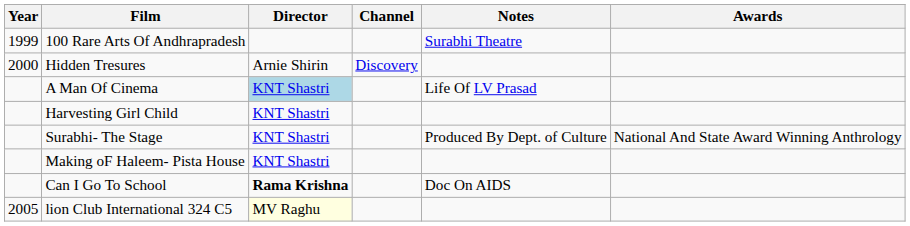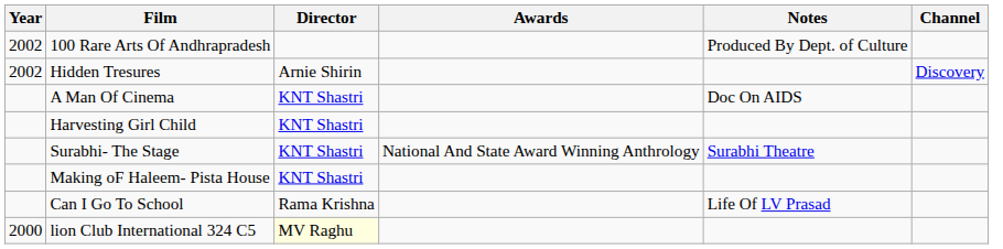columns swapped: Channel <-> Awards
100 Rare Arts Of Andhrapradesh | Year: 1999 -> 2002
100 Rare Arts Of Andhrapradesh | Notes: Surabhi Theatre -> Produced By Dept. of Culture
Hidden Tresures | Year: 2000 -> 2002
A Man Of Cinema | Director: lightblue background -> no background
A Man Of Cinema | Notes: Life Of LV Prasad -> Doc On AIDS
Surabhi- The Stage | Notes: Produced By Dept. of Culture -> Surabhi Theatre
Can I Go To School | Director: bold -> normal
Can I Go To School | Notes: Doc On AIDS -> Life Of LV Prasad
lion Club International 324 C5 | Year: 2005 -> 2000
